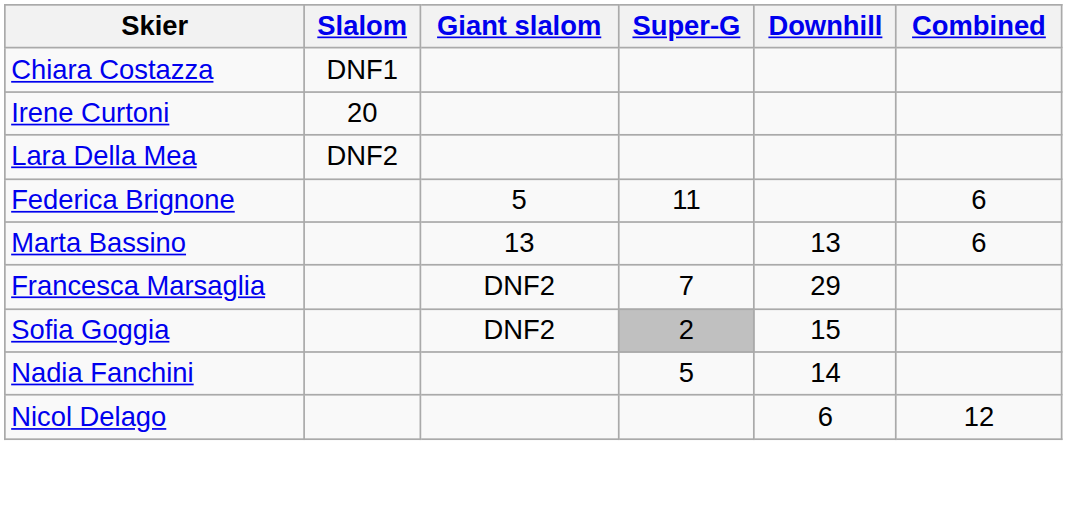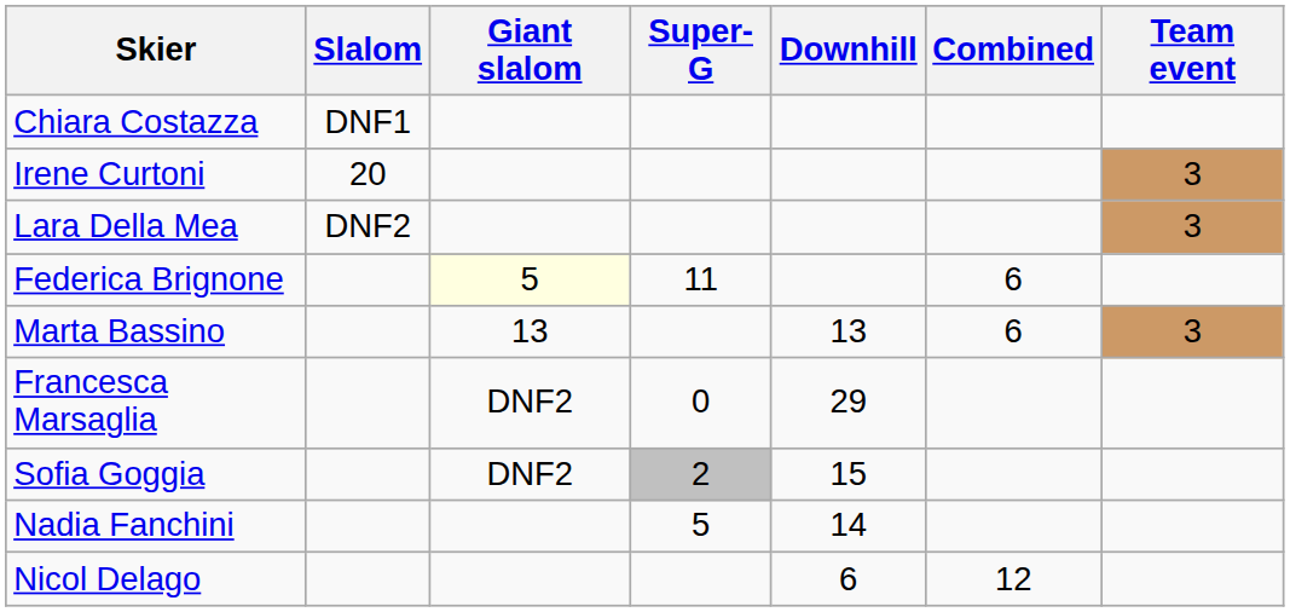+ column: Team event | 3 | 3 | 3
Federica Brignone | Giant slalom: no background -> lightyellow background
Francesca Marsaglia | Super-G: 7 -> 0
